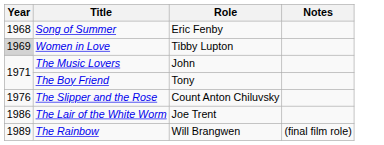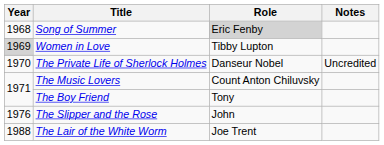Song of Summer | Role: no background -> lightgrey background
+ row: 1970 | The Private Life of Sherlock Holmes | Danseur Nobel | Uncredited
The Music Lovers | Role: John -> Count Anton Chiluvsky
The Slipper and the Rose | Role: Count Anton Chiluvsky -> John
The Lair of the White Worm | Year: 1986 -> 1988
- row: 1989 | The Rainbow | Will Brangwen | (final film role)
